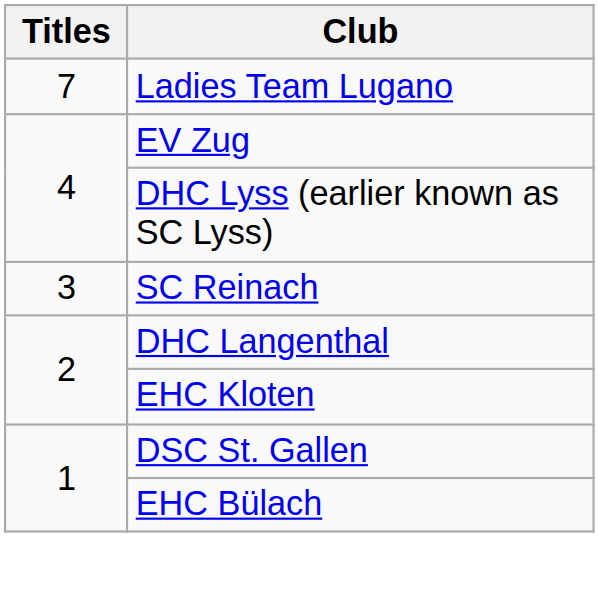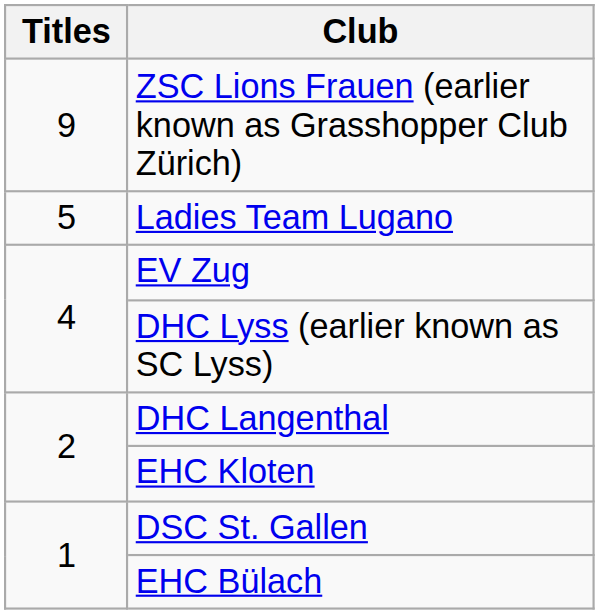+ row: 9 | ZSC Lions Frauen (earlier known as Grasshopper Club Zürich)
Ladies Team Lugano | Titles: 7 -> 5
- row: 3 | SC Reinach
